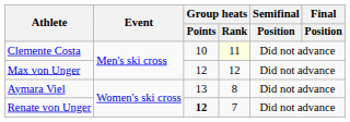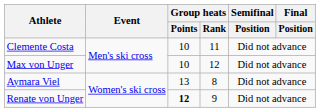Clemente Costa | Group heats / Rank: lightyellow background -> no background
Max von Unger | Group heats / Points: 12 -> 10
Renate von Unger | Group heats / Rank: 7 -> 9
